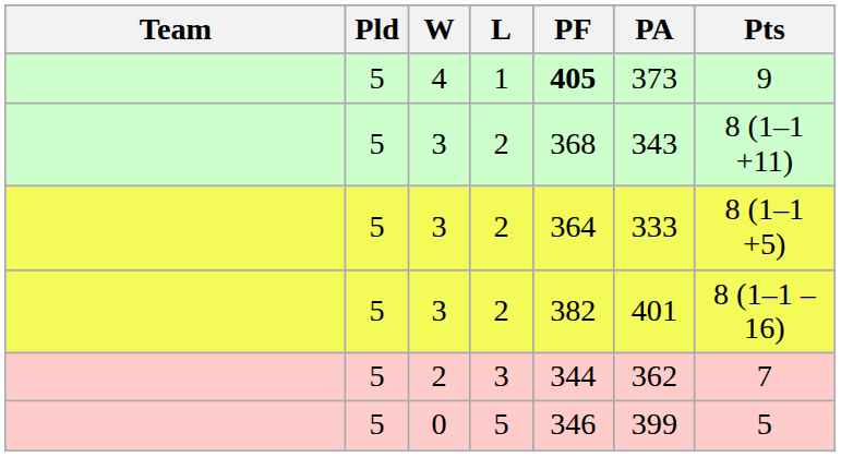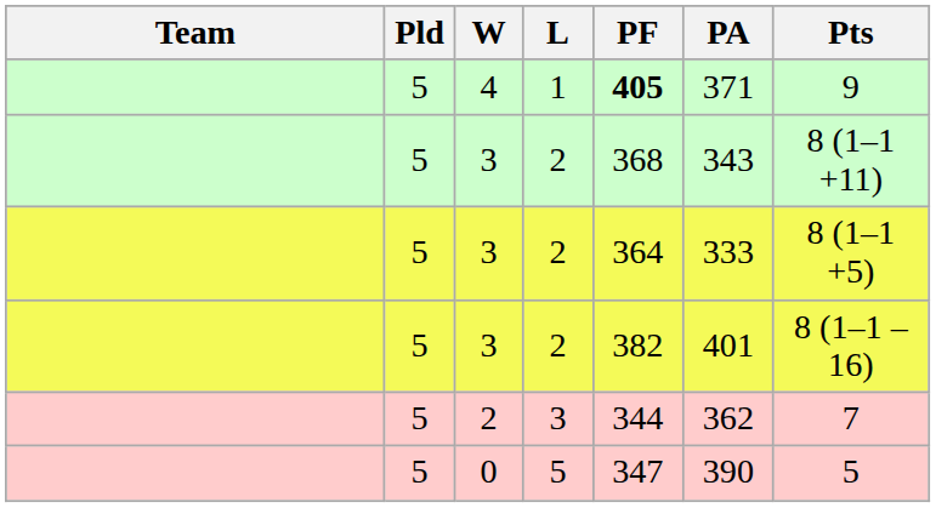4 | PA: 373 -> 371
0 | PF: 346 -> 347
0 | PA: 399 -> 390
